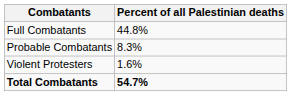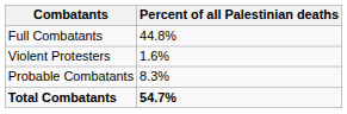rows swapped: Probable Combatants <-> Violent Protesters
